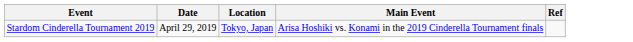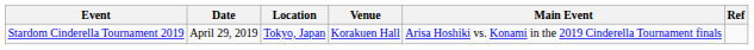+ column: Venue | Korakuen Hall
